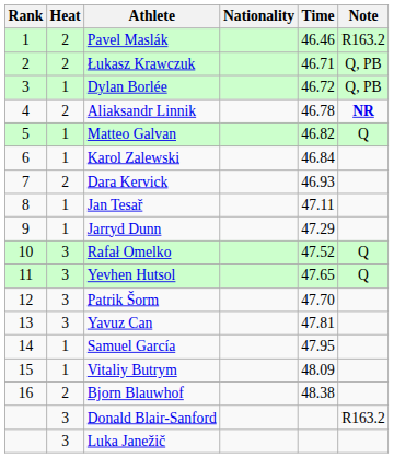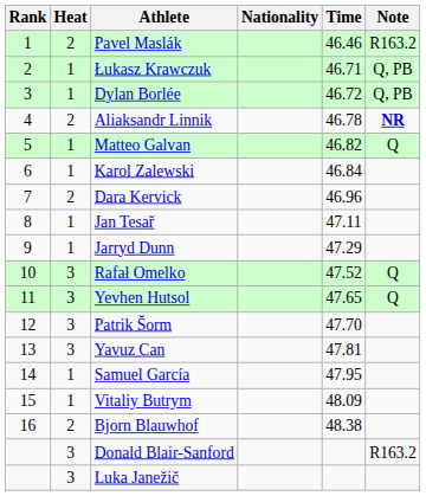Łukasz Krawczuk | Heat: 2 -> 1
Dara Kervick | Time: 46.93 -> 46.96
